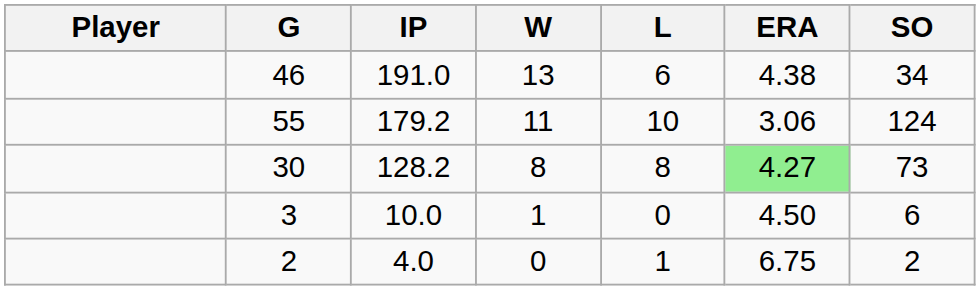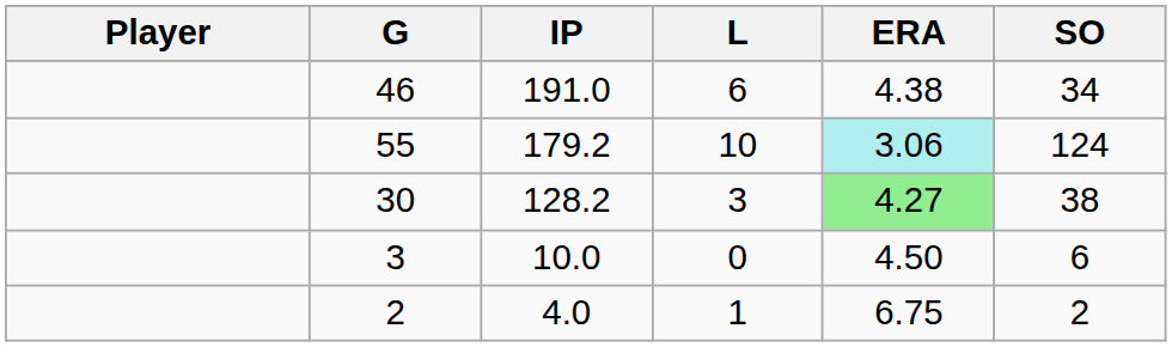- column: W | 13 | 11 | 8 | 1 | 0
55 | ERA: no background -> paleturquoise background
30 | L: 8 -> 3
30 | SO: 73 -> 38
